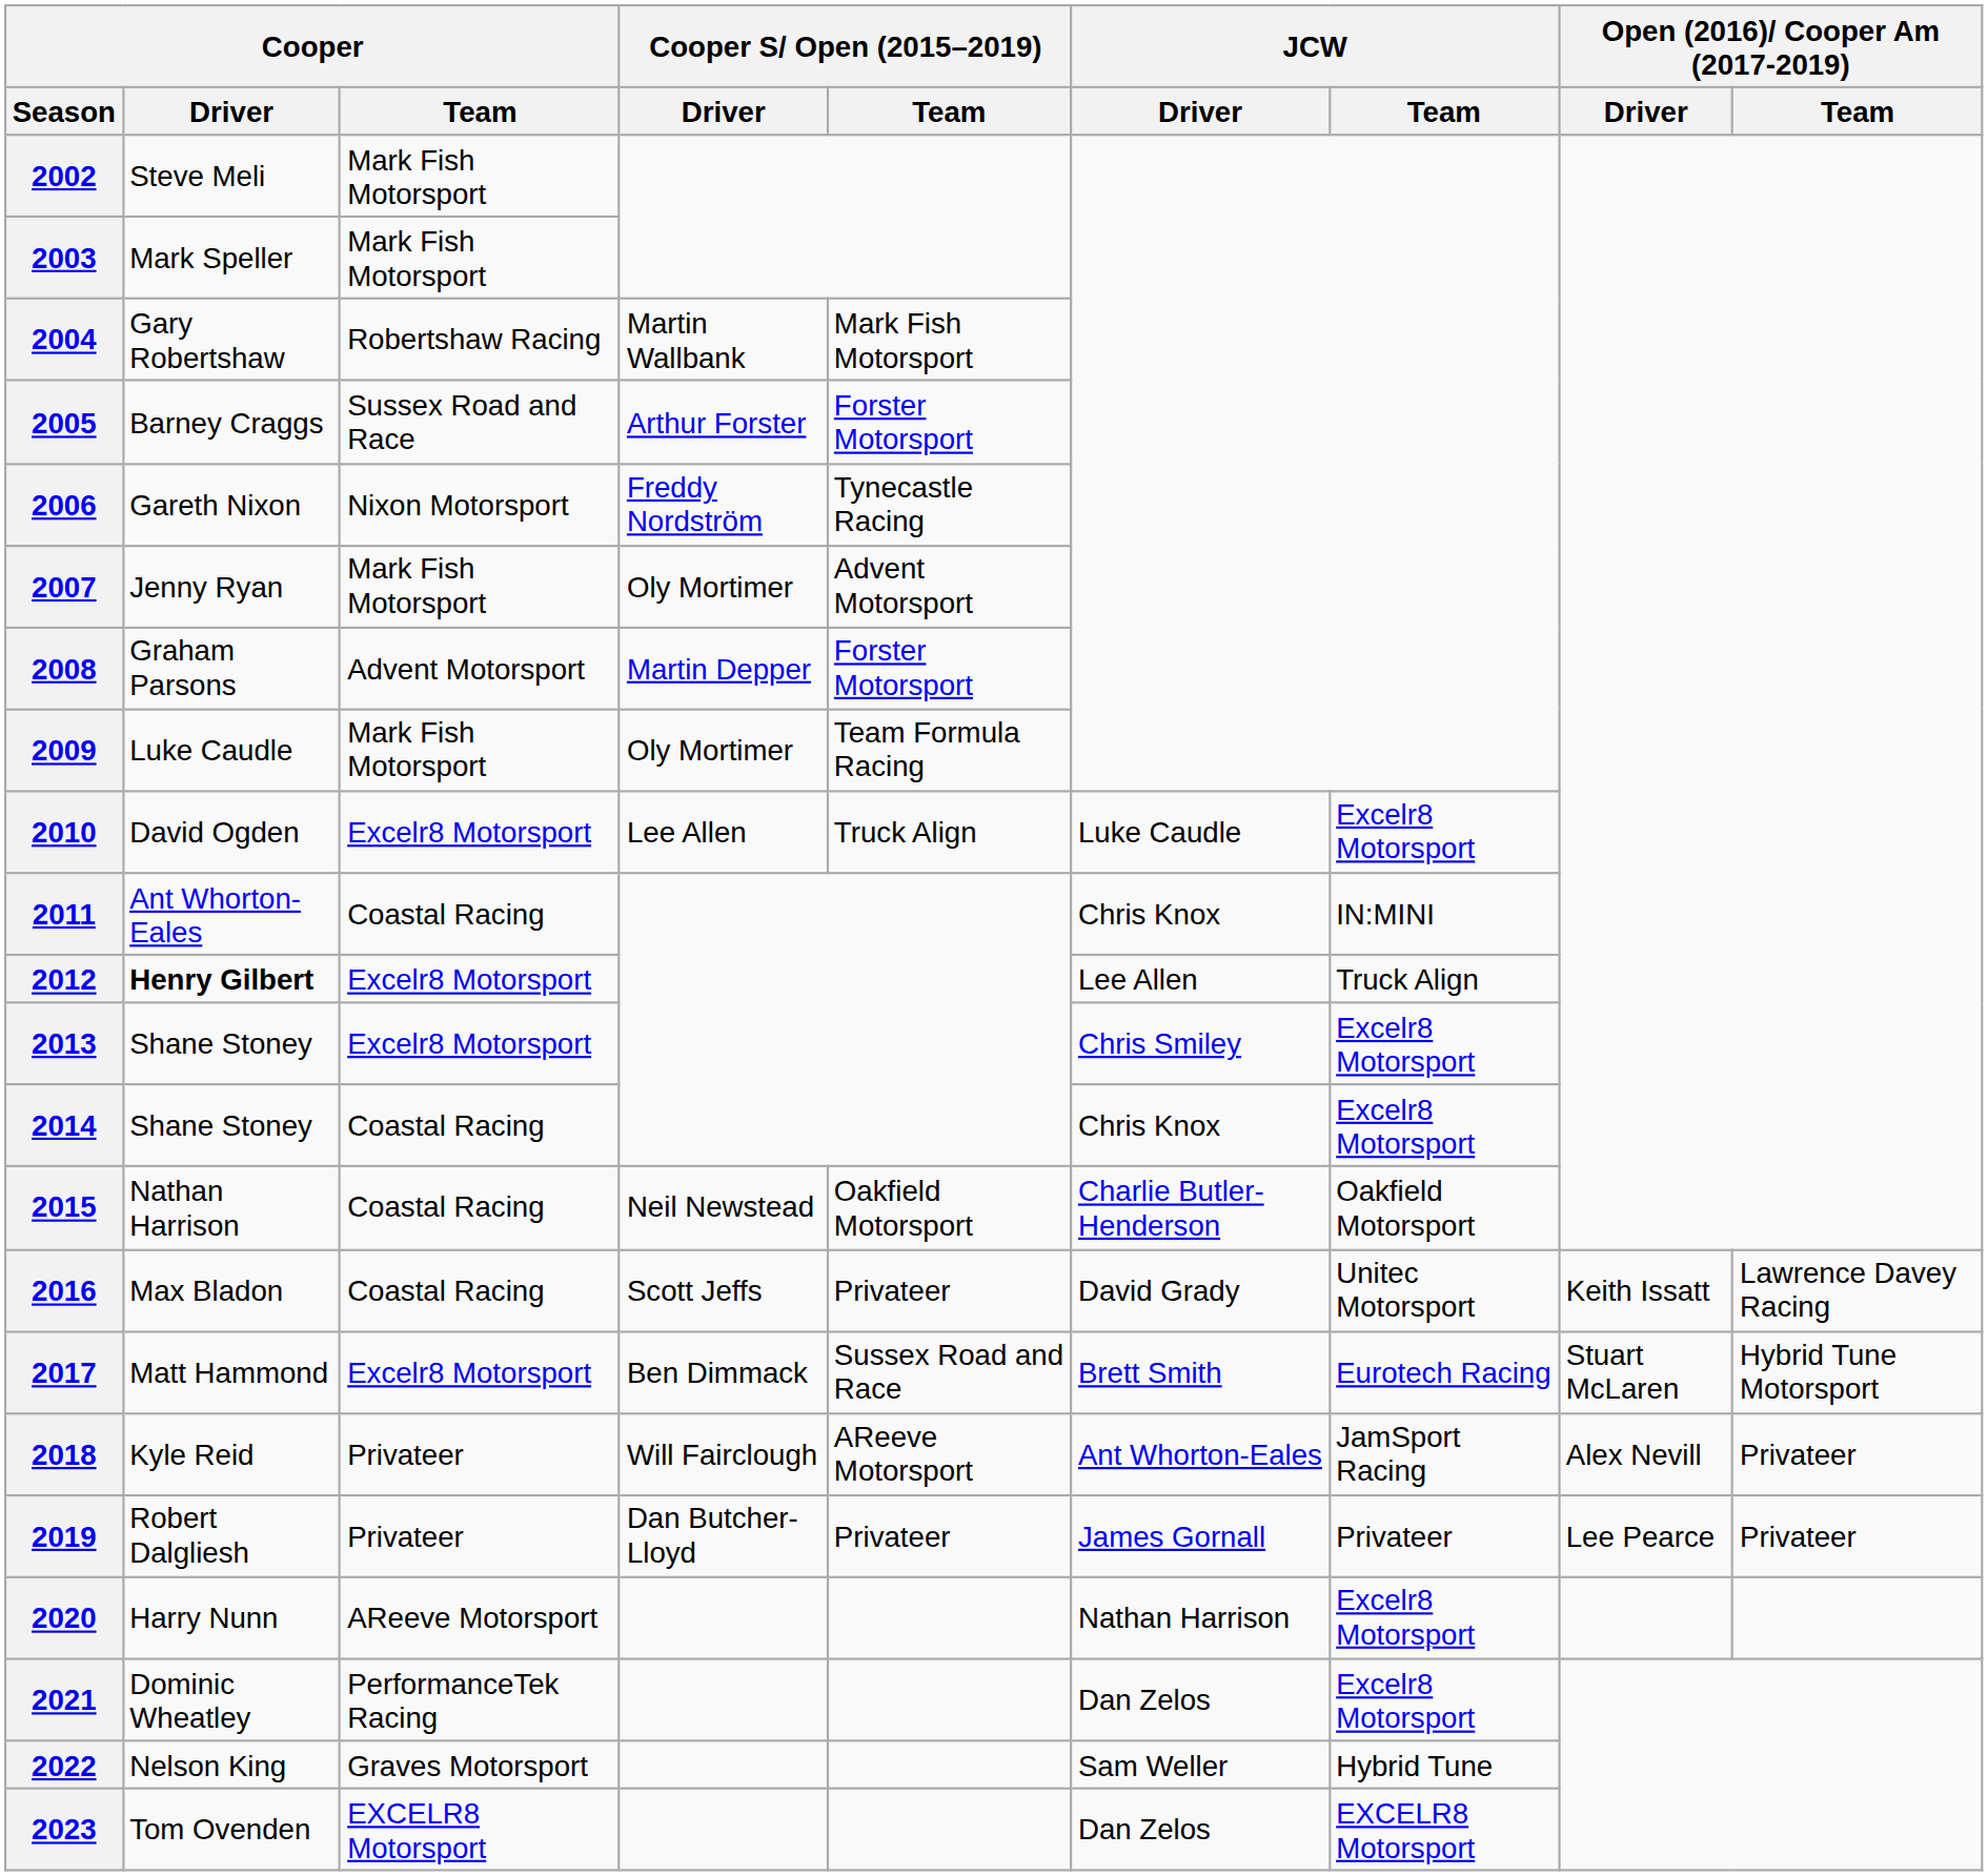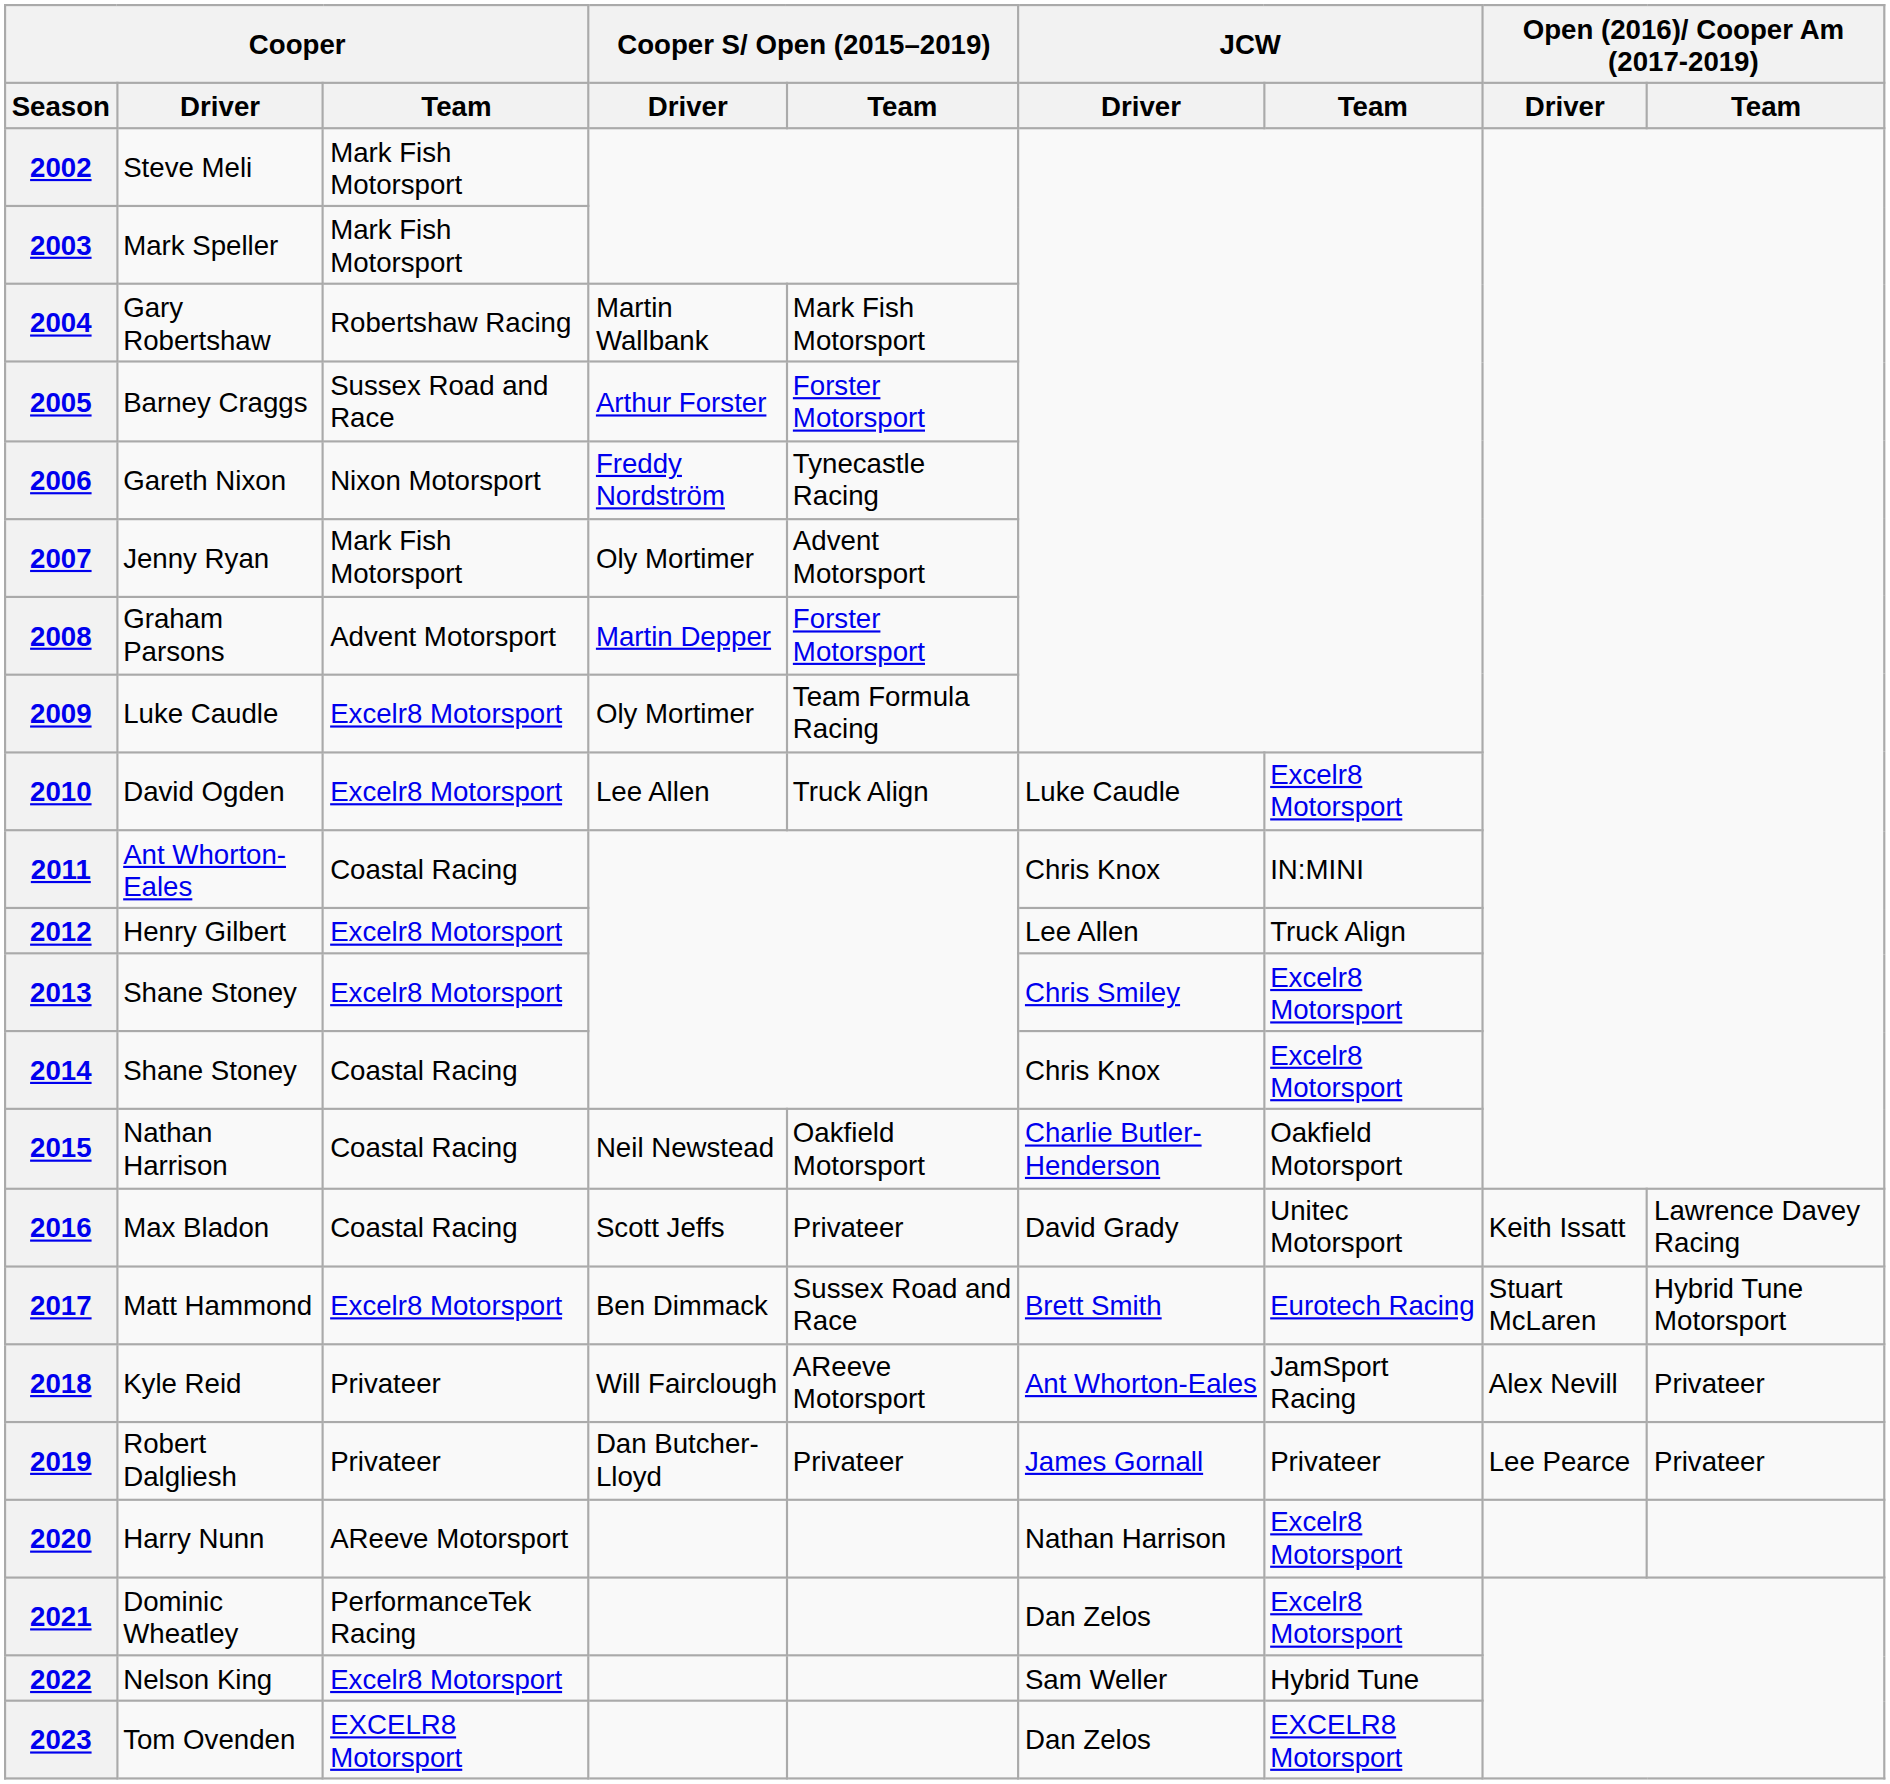2009 | Cooper / Team: Mark Fish Motorsport -> Excelr8 Motorsport
2012 | Cooper / Driver: bold -> normal
2022 | Cooper / Team: Graves Motorsport -> Excelr8 Motorsport
